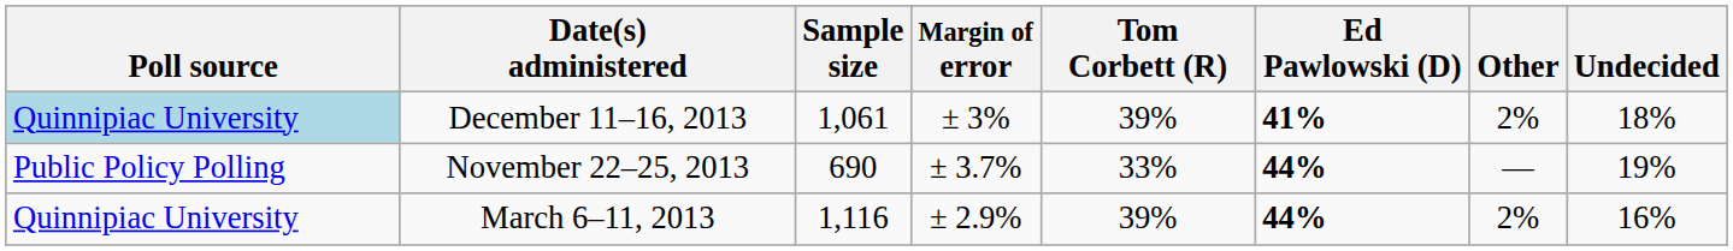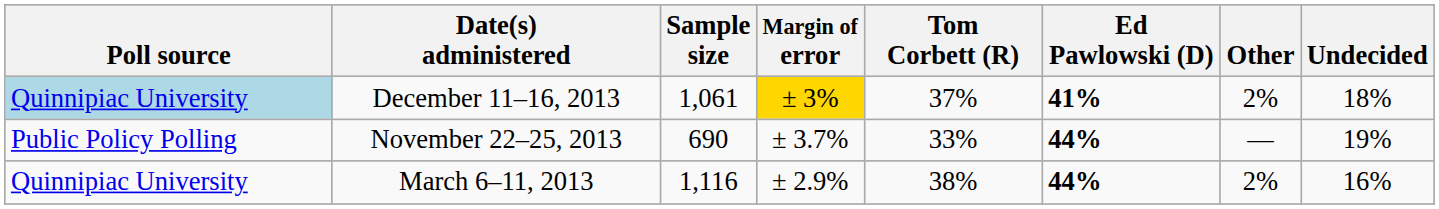December 11–16, 2013 | Margin of error: no background -> gold background
December 11–16, 2013 | Tom Corbett (R): 39% -> 37%
March 6–11, 2013 | Tom Corbett (R): 39% -> 38%
